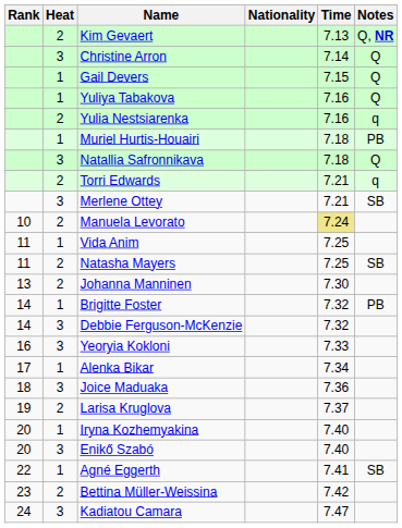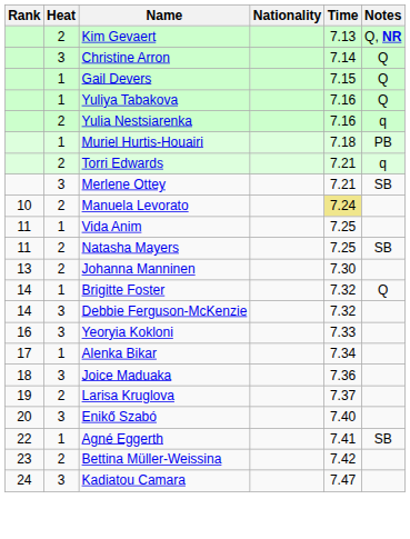- row: 3 | Natallia Safronnikava | 7.18 | Q
Brigitte Foster | Notes: PB -> Q
- row: 20 | 1 | Iryna Kozhemyakina | 7.40
